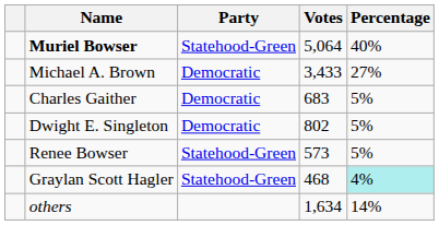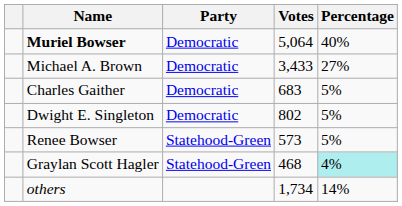Muriel Bowser | Party: Statehood-Green -> Democratic
others | Votes: 1,634 -> 1,734
